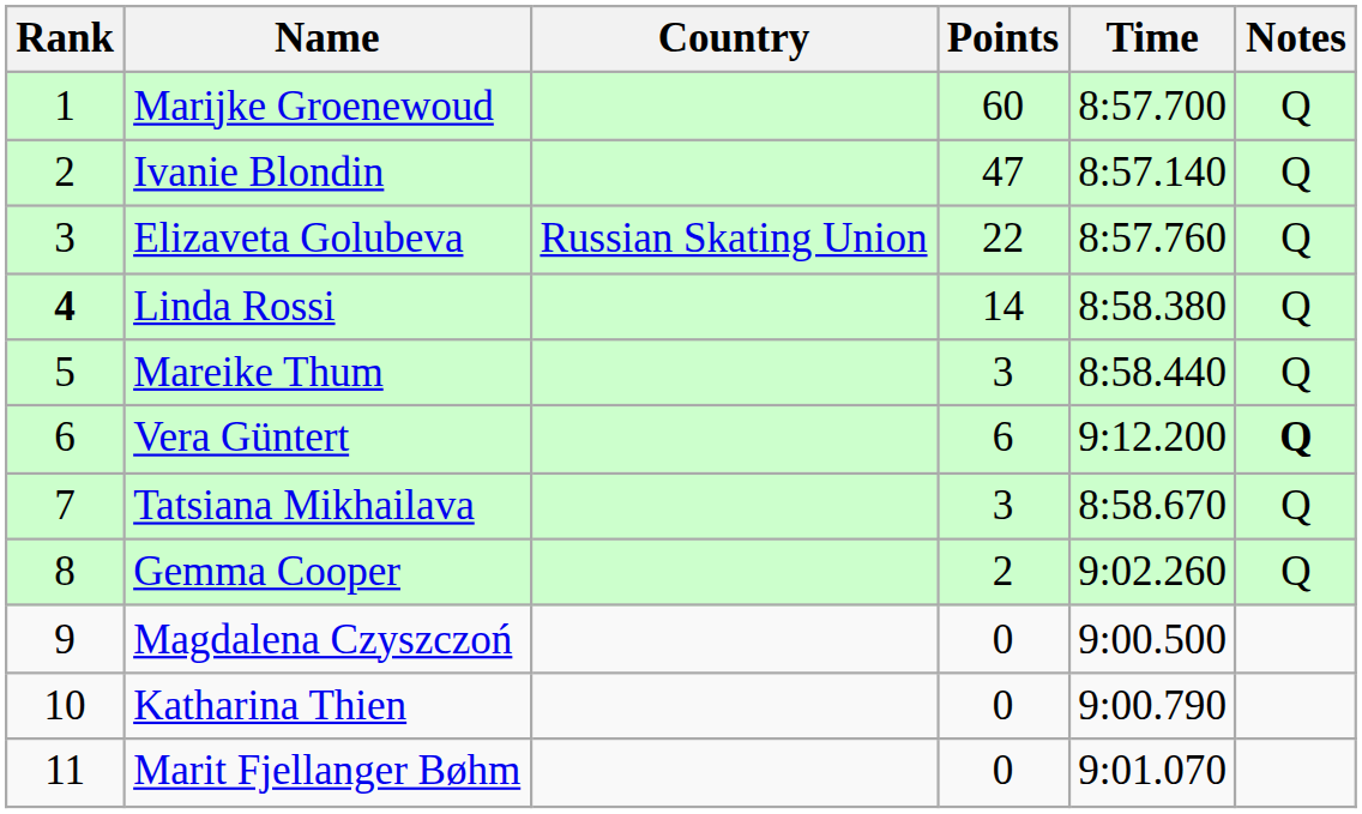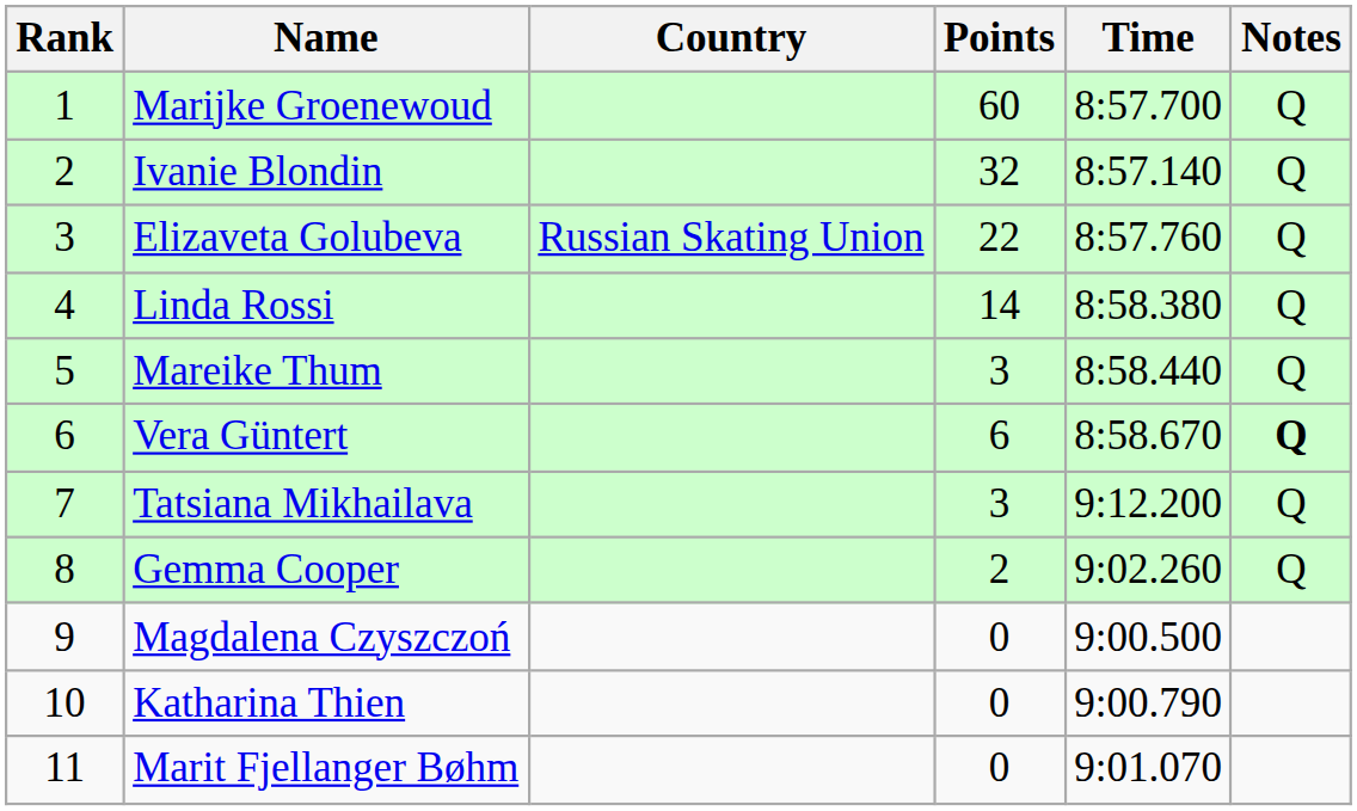Ivanie Blondin | Points: 47 -> 32
Linda Rossi | Rank: bold -> normal
Vera Güntert | Time: 9:12.200 -> 8:58.670
Tatsiana Mikhailava | Time: 8:58.670 -> 9:12.200
